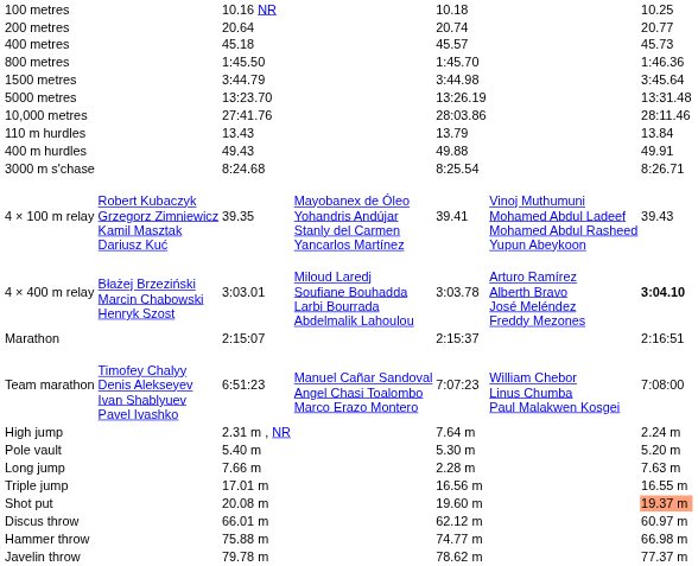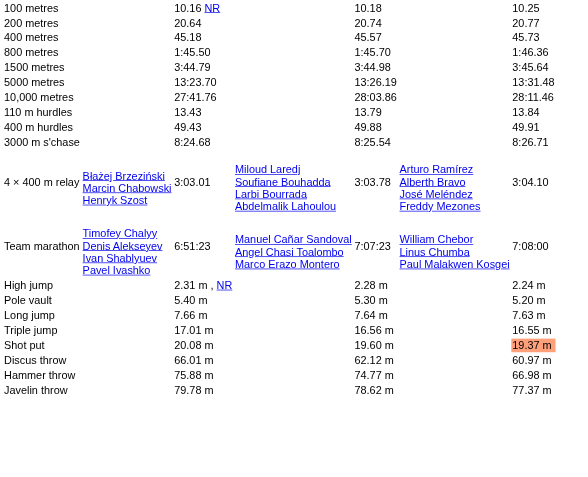- row: 4 × 100 m relay | Robert Kubaczyk Grzegorz Zimniewicz Kamil Masztak Dariusz Kuć | 39.35 | Mayobanex de Óleo Yohandris Andújar Stanly del Carmen Yancarlos Martínez | 39.41 | Vinoj Muthumuni Mohamed Abdul Ladeef Mohamed Abdul Rasheed Yupun Abeykoon | 39.43
4 × 400 m relay | column 7: bold -> normal
- row: Marathon | 2:15:07 | 2:15:37 | 2:16:51
High jump | column 5: 7.64 m -> 2.28 m
Long jump | column 5: 2.28 m -> 7.64 m
